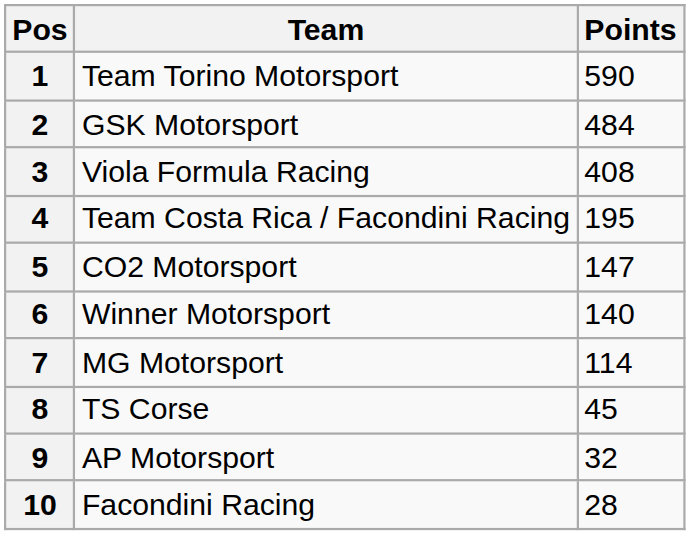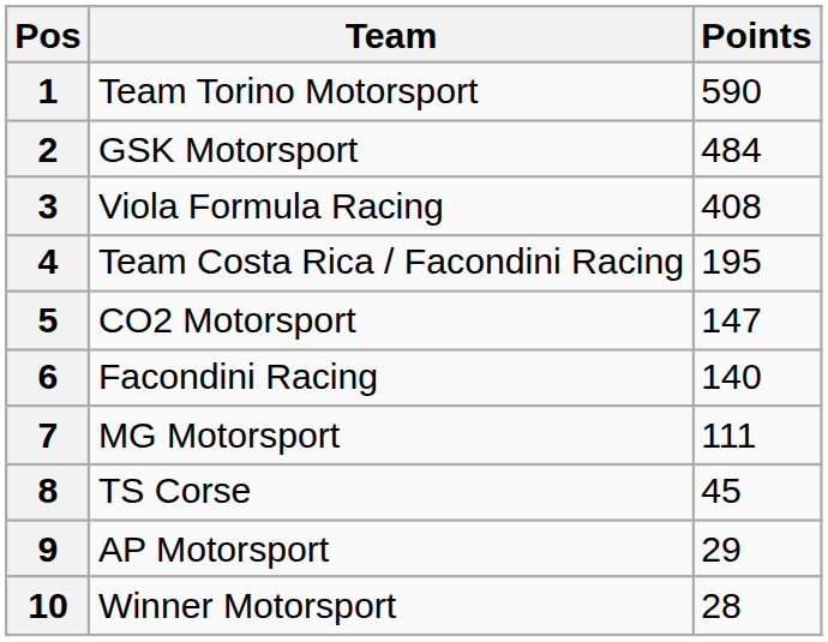6 | Team: Winner Motorsport -> Facondini Racing
7 | Points: 114 -> 111
9 | Points: 32 -> 29
10 | Team: Facondini Racing -> Winner Motorsport
